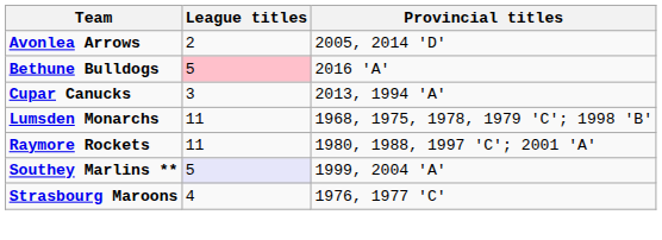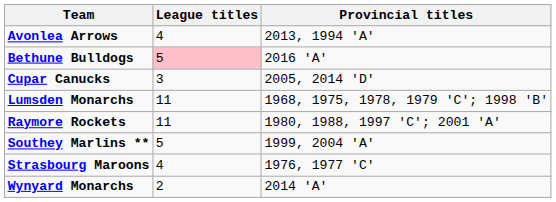Avonlea Arrows | League titles: 2 -> 4
Avonlea Arrows | Provincial titles: 2005, 2014 'D' -> 2013, 1994 'A'
Cupar Canucks | Provincial titles: 2013, 1994 'A' -> 2005, 2014 'D'
Southey Marlins ** | League titles: lavender background -> no background
+ row: Wynyard Monarchs | 2 | 2014 'A'
